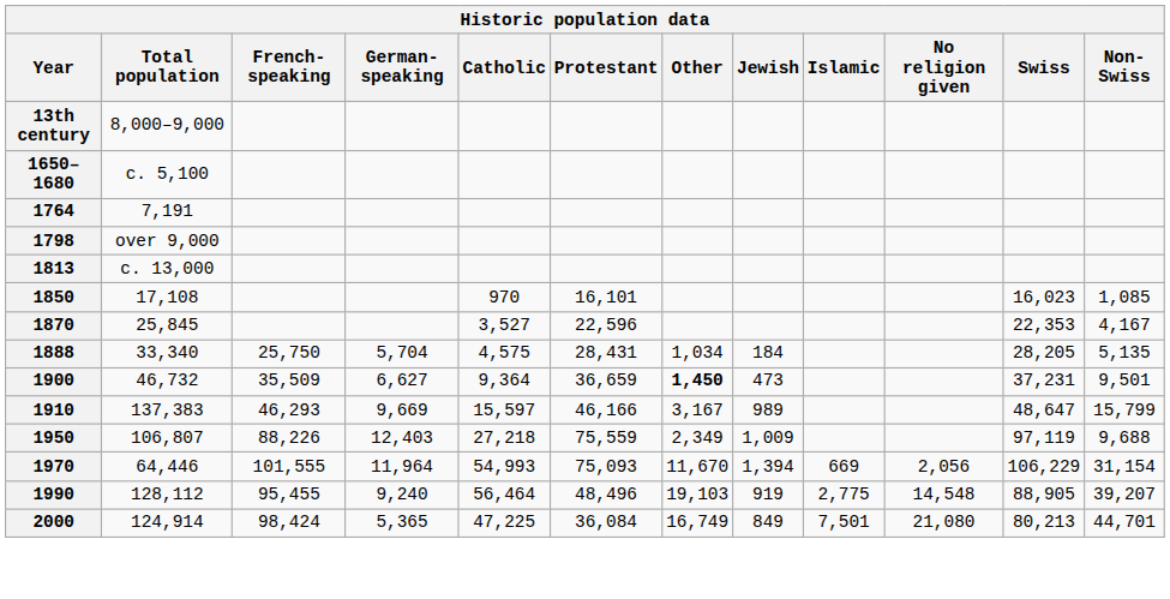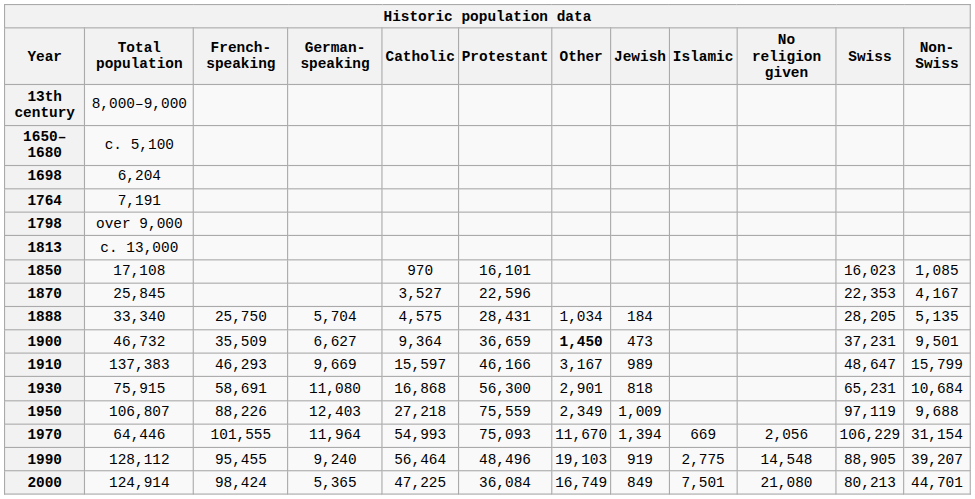+ row: 1698 | 6,204
+ row: 1930 | 75,915 | 58,691 | 11,080 | 16,868 | 56,300 | 2,901 | 818 | 65,231 | 10,684
